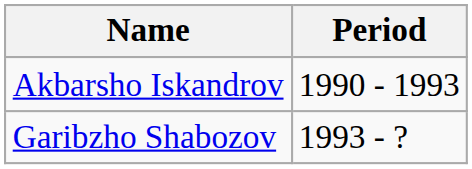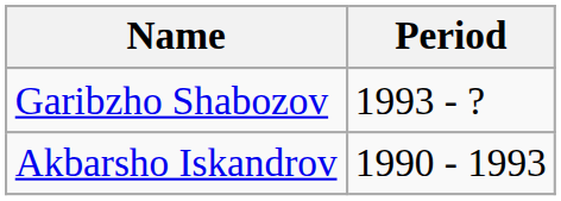rows swapped: Akbarsho Iskandrov <-> Garibzho Shabozov
